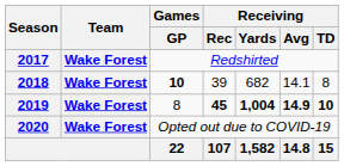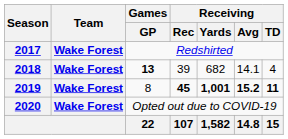2018 | Games / GP: 10 -> 13
2018 | Receiving / TD: 8 -> 4
2019 | Receiving / Yards: 1,004 -> 1,001
2019 | Receiving / Avg: 14.9 -> 15.2
2019 | Receiving / TD: 10 -> 11
